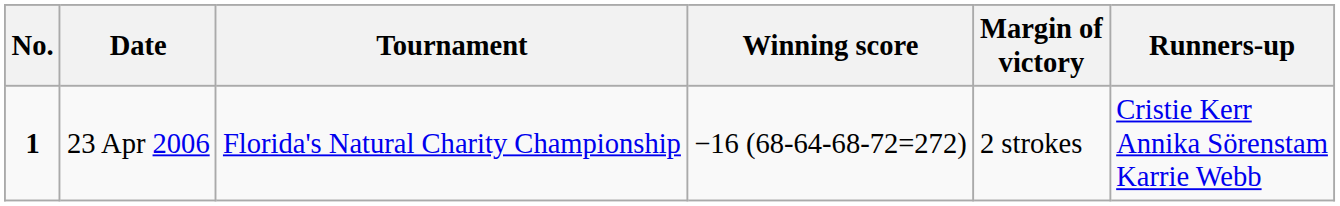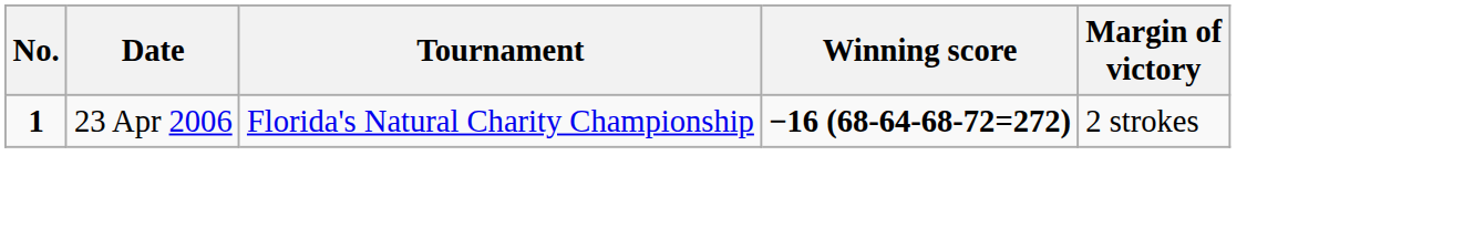- column: Runners-up | Cristie Kerr Annika Sörenstam Karrie Webb
23 Apr 2006 | Winning score: normal -> bold
